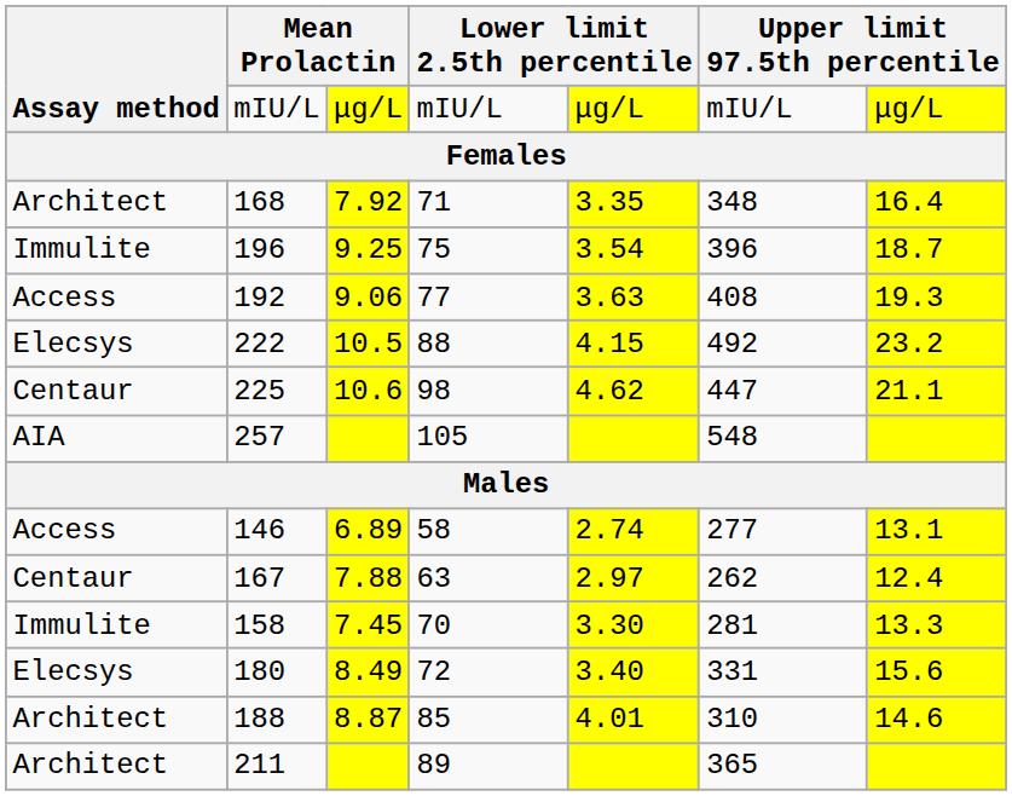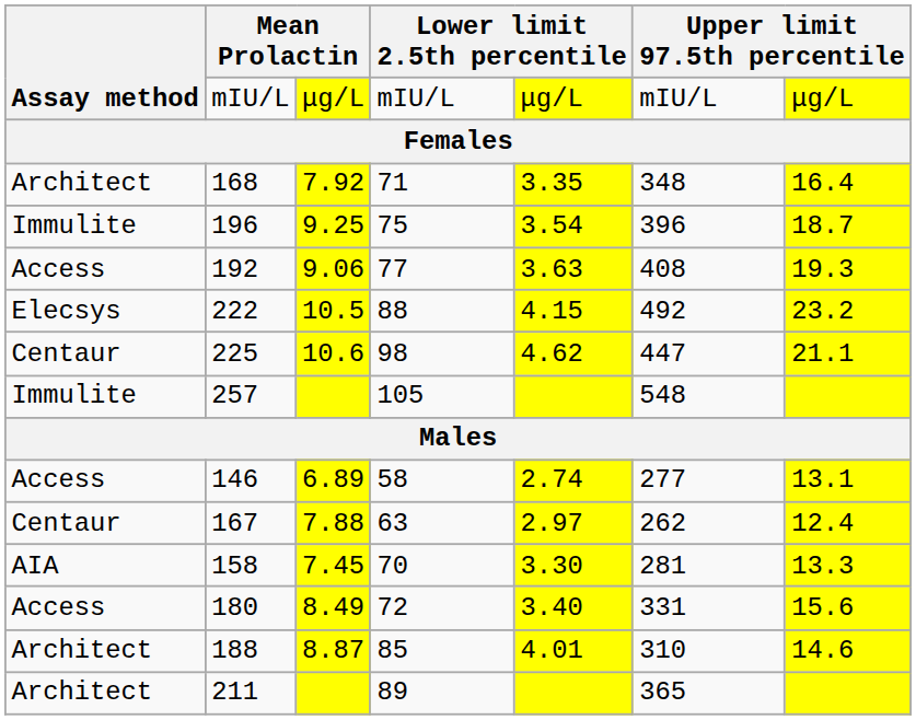257 | Assay method: AIA -> Immulite
158 | Assay method: Immulite -> AIA
180 | Assay method: Elecsys -> Access
